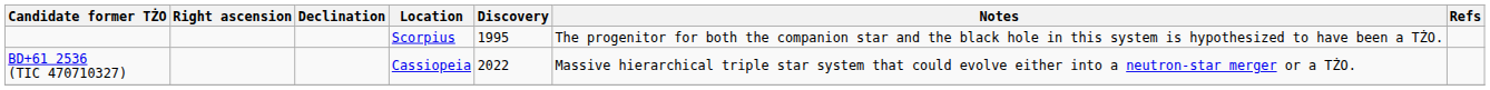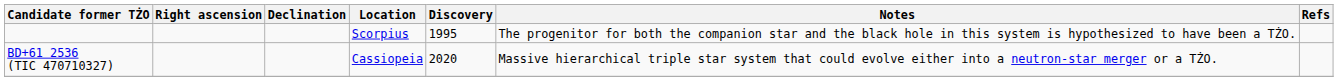BD+61 2536 (TIC 470710327) | Discovery: 2022 -> 2020
